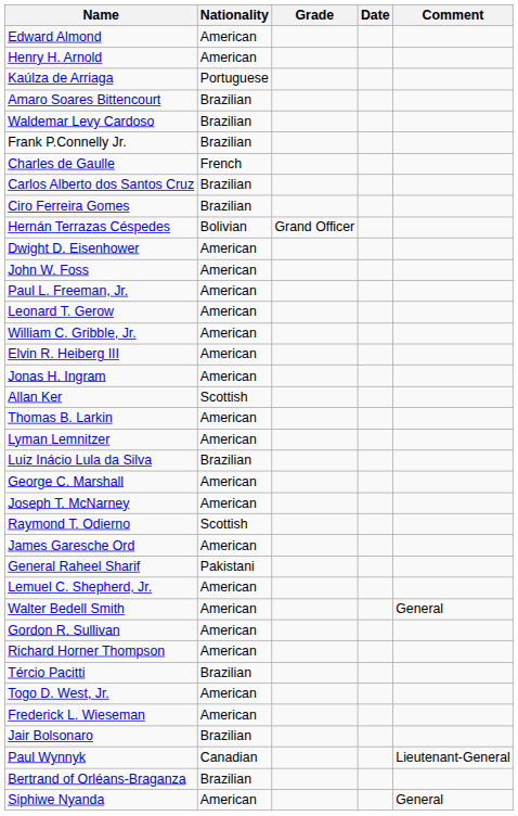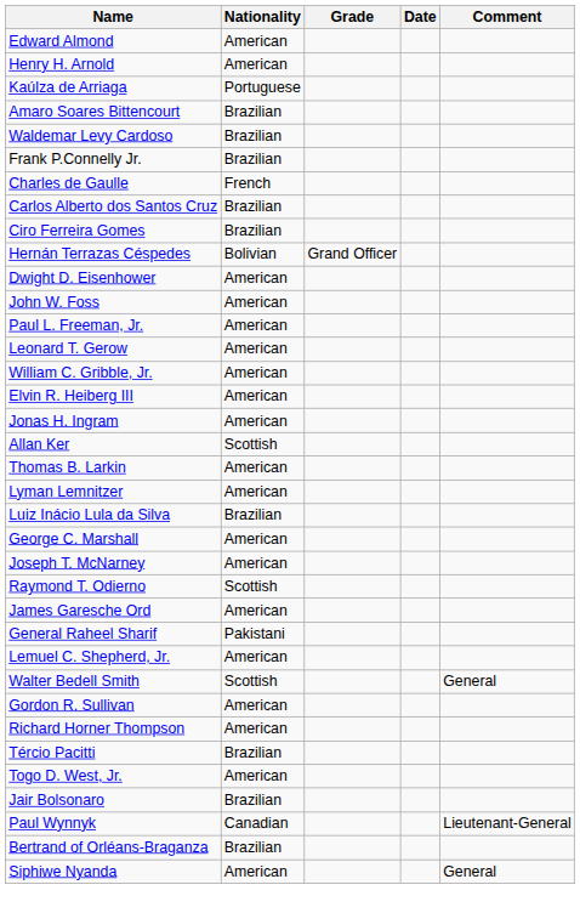Walter Bedell Smith | Nationality: American -> Scottish
- row: Frederick L. Wieseman | American
